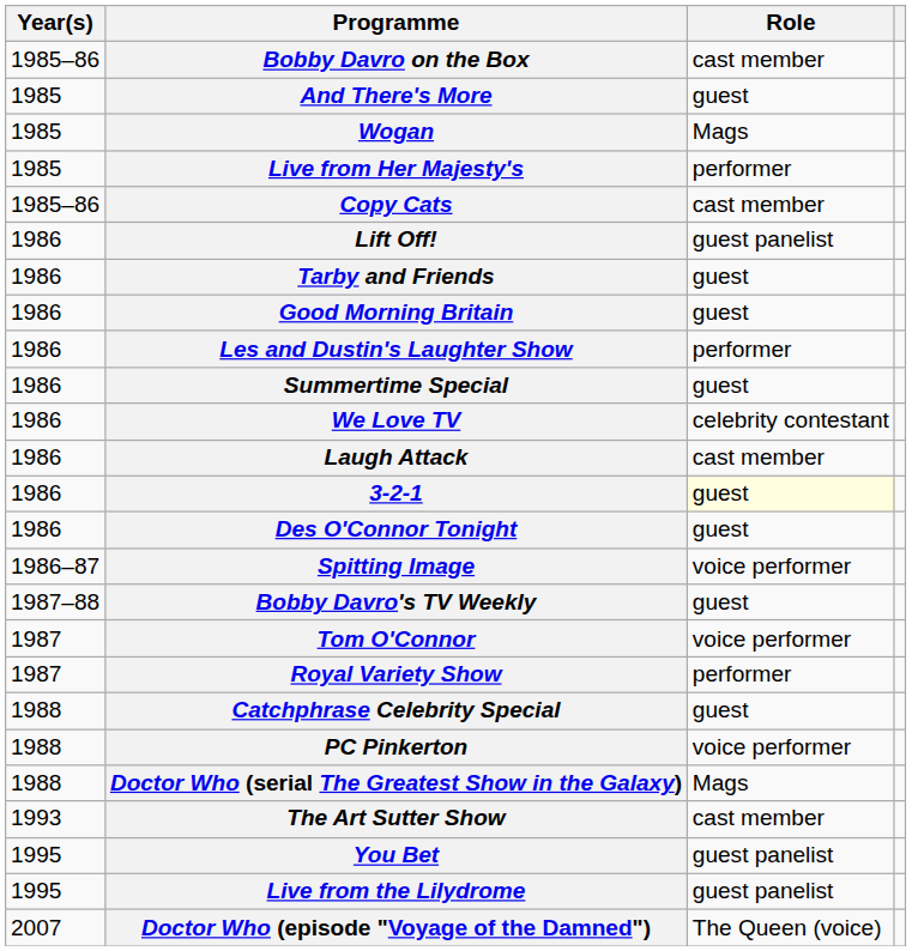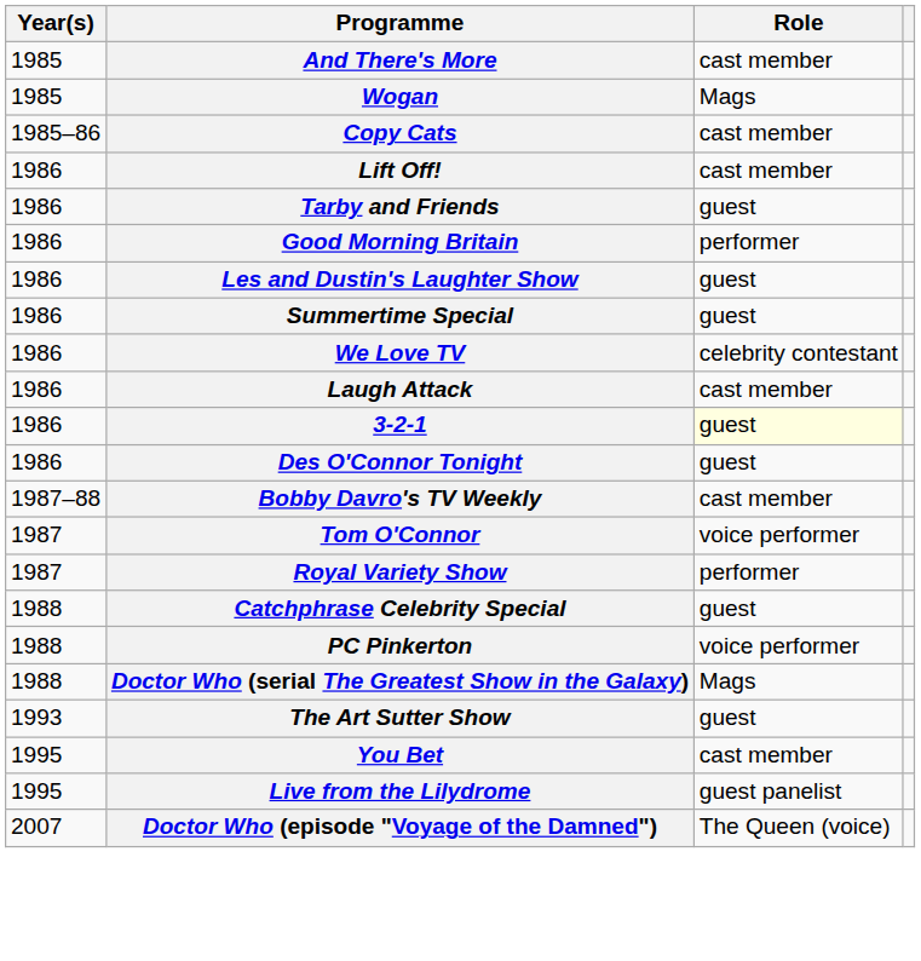- row: 1985–86 | Bobby Davro on the Box | cast member
And There's More | Role: guest -> cast member
- row: 1985 | Live from Her Majesty's | performer
Lift Off! | Role: guest panelist -> cast member
Good Morning Britain | Role: guest -> performer
Les and Dustin's Laughter Show | Role: performer -> guest
- row: 1986–87 | Spitting Image | voice performer
Bobby Davro's TV Weekly | Role: guest -> cast member
The Art Sutter Show | Role: cast member -> guest
You Bet | Role: guest panelist -> cast member
